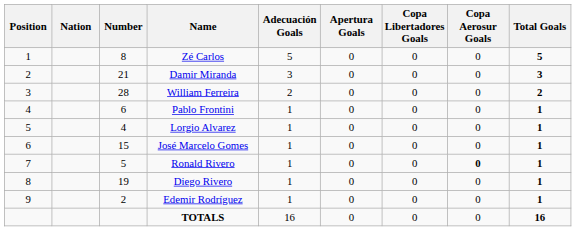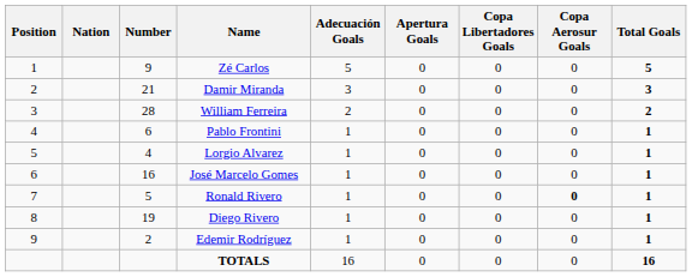Zé Carlos | Number: 8 -> 9
José Marcelo Gomes | Number: 15 -> 16
